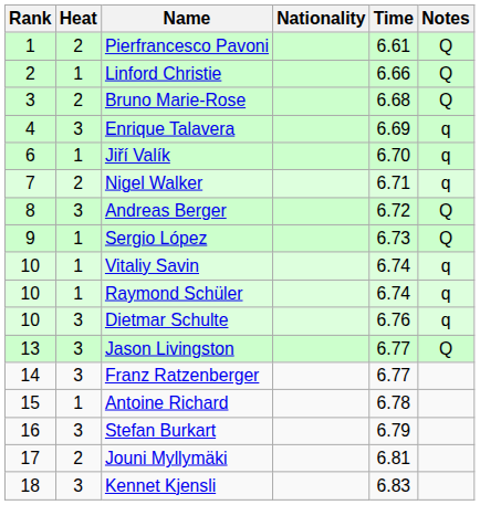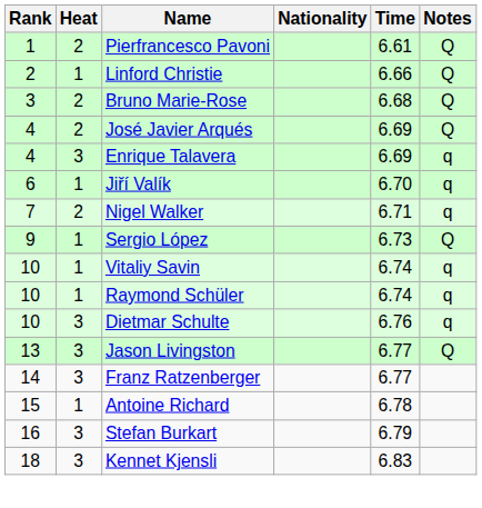+ row: 4 | 2 | José Javier Arqués | 6.69 | Q
- row: 8 | 3 | Andreas Berger | 6.72 | Q
- row: 17 | 2 | Jouni Myllymäki | 6.81
